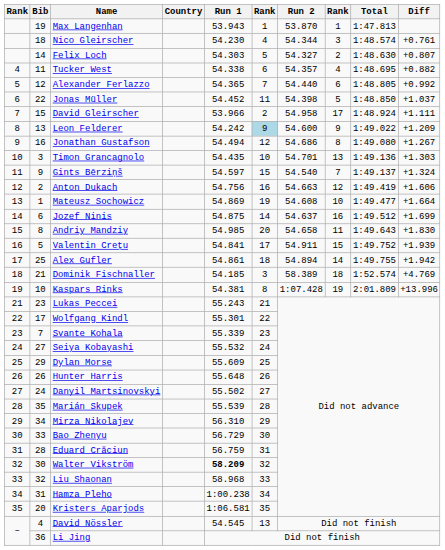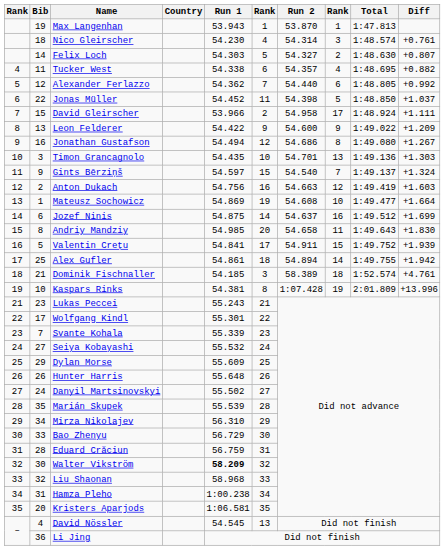Nico Gleirscher | Run 2: 54.344 -> 54.314
Alexander Ferlazzo | Run 1: 54.365 -> 54.362
Leon Felderer | Run 1: 54.242 -> 54.422
Leon Felderer | column 6: lightblue background -> no background
Anton Dukach | Diff: +1.606 -> +1.603
Dominik Fischnaller | Diff: +4.769 -> +4.761
